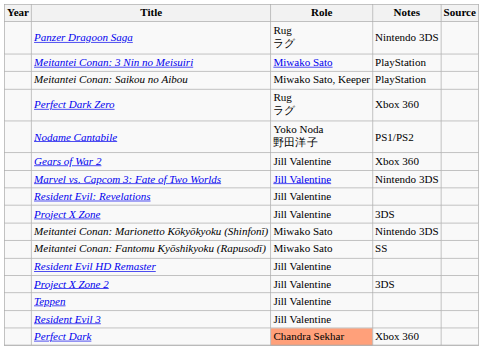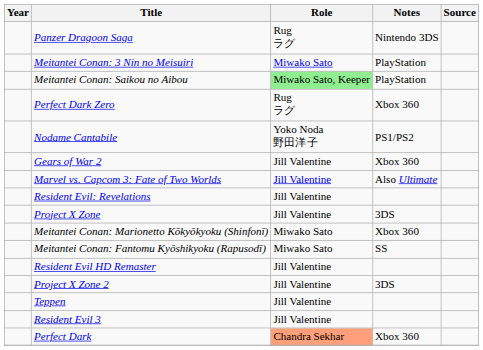Meitantei Conan: Saikou no Aibou | Role: no background -> lightgreen background
Marvel vs. Capcom 3: Fate of Two Worlds | Notes: Nintendo 3DS -> Also Ultimate
Meitantei Conan: Marionetto Kōkyōkyoku (Shinfonī) | Notes: Nintendo 3DS -> Xbox 360
